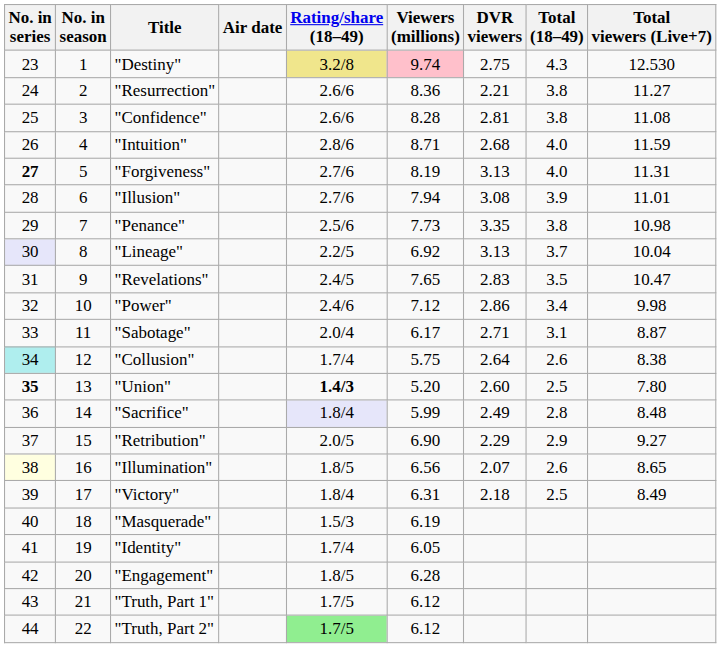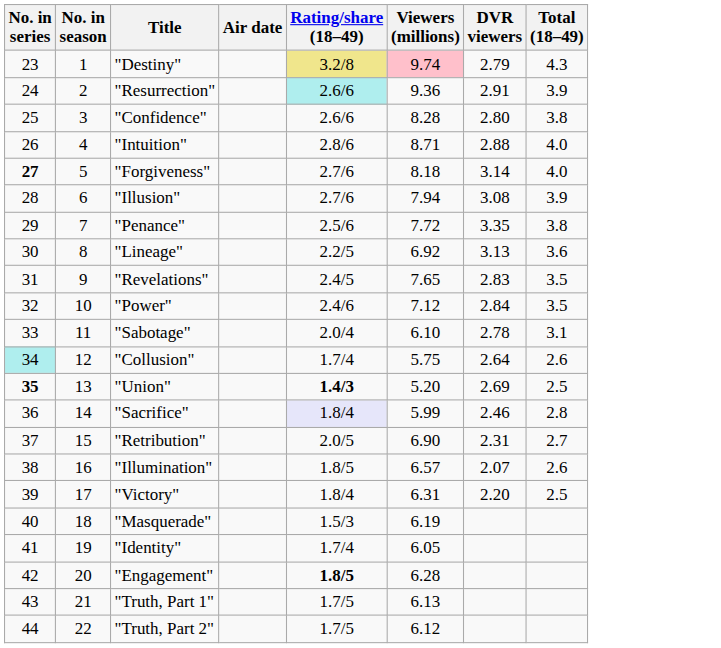- column: Total viewers (Live+7) | 12.530 | 11.27 | 11.08 | 11.59 | 11.31 | 11.01 | 10.98 | 10.04 | 10.47 | 9.98 | 8.87 | 8.38 | 7.80 | 8.48 | 9.27 | 8.65 | 8.49
"Destiny" | DVR viewers: 2.75 -> 2.79
"Resurrection" | Rating/share (18–49): no background -> paleturquoise background
"Resurrection" | Viewers (millions): 8.36 -> 9.36
"Resurrection" | DVR viewers: 2.21 -> 2.91
"Resurrection" | Total (18–49): 3.8 -> 3.9
"Confidence" | DVR viewers: 2.81 -> 2.80
"Intuition" | DVR viewers: 2.68 -> 2.88
"Forgiveness" | Viewers (millions): 8.19 -> 8.18
"Forgiveness" | DVR viewers: 3.13 -> 3.14
"Penance" | Viewers (millions): 7.73 -> 7.72
"Lineage" | No. in series: lavender background -> no background
"Lineage" | Total (18–49): 3.7 -> 3.6
"Power" | DVR viewers: 2.86 -> 2.84
"Power" | Total (18–49): 3.4 -> 3.5
"Sabotage" | Viewers (millions): 6.17 -> 6.10
"Sabotage" | DVR viewers: 2.71 -> 2.78
"Union" | DVR viewers: 2.60 -> 2.69
"Sacrifice" | DVR viewers: 2.49 -> 2.46
"Retribution" | DVR viewers: 2.29 -> 2.31
"Retribution" | Total (18–49): 2.9 -> 2.7
"Illumination" | No. in series: lightyellow background -> no background
"Illumination" | Viewers (millions): 6.56 -> 6.57
"Victory" | DVR viewers: 2.18 -> 2.20
"Engagement" | Rating/share (18–49): normal -> bold
"Truth, Part 1" | Viewers (millions): 6.12 -> 6.13
"Truth, Part 2" | Rating/share (18–49): lightgreen background -> no background
